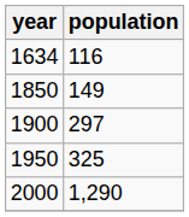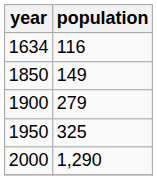1900 | population: 297 -> 279
